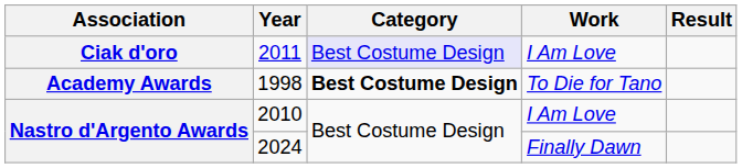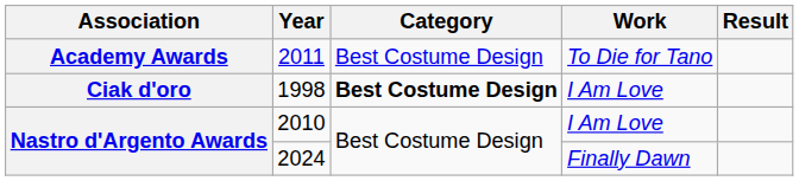2011 | Association: Ciak d'oro -> Academy Awards
2011 | Category: lavender background -> no background
2011 | Work: I Am Love -> To Die for Tano
1998 | Association: Academy Awards -> Ciak d'oro
1998 | Work: To Die for Tano -> I Am Love
